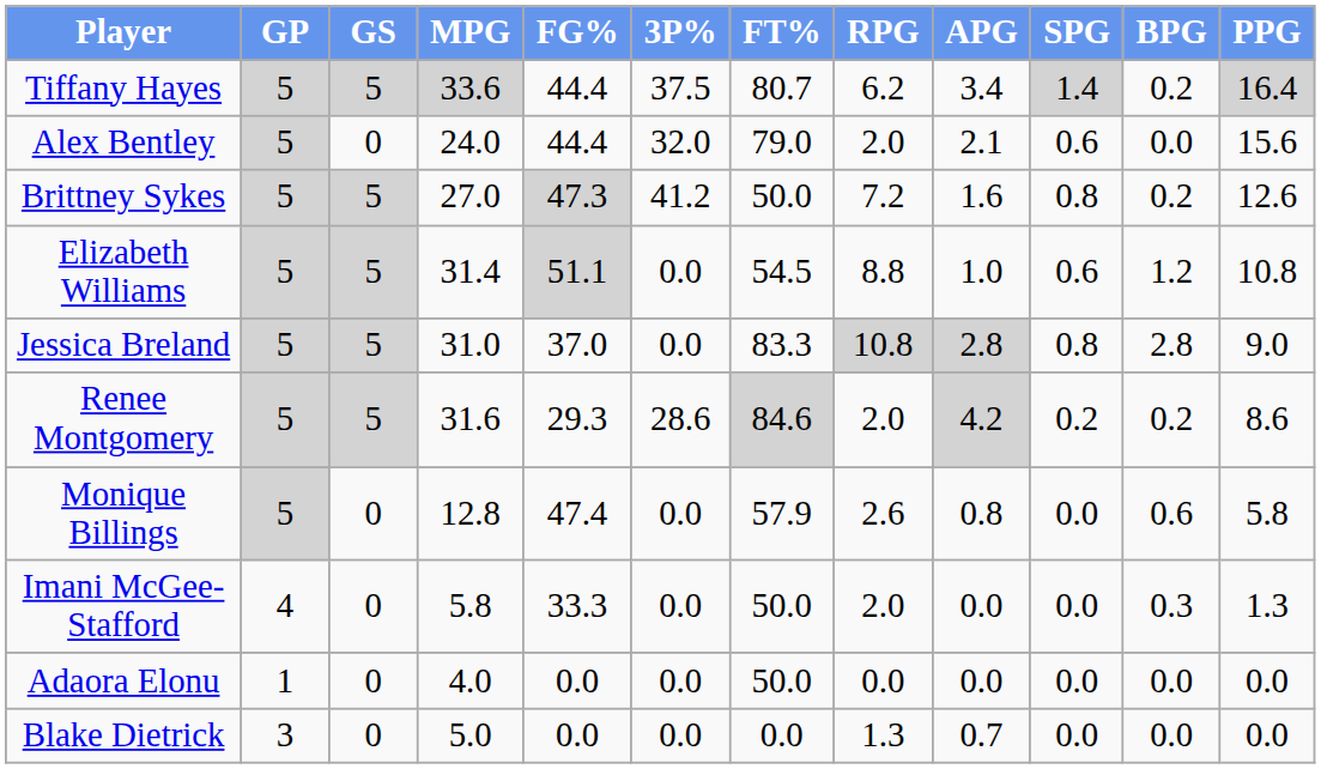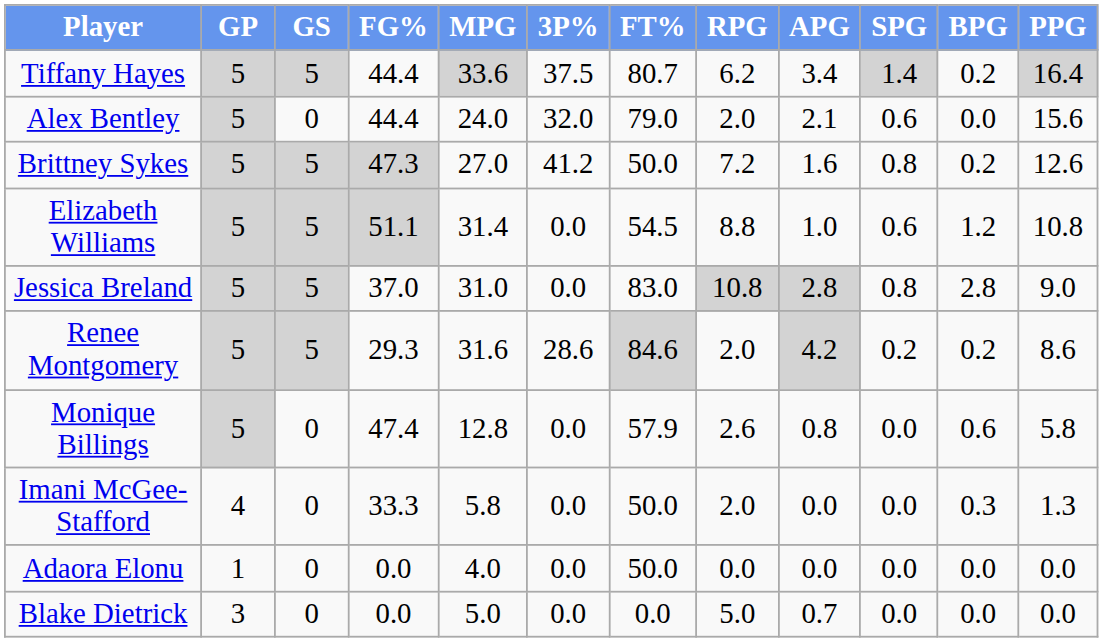columns swapped: MPG <-> FG%
Jessica Breland | FT%: 83.3 -> 83.0
Blake Dietrick | RPG: 1.3 -> 5.0
